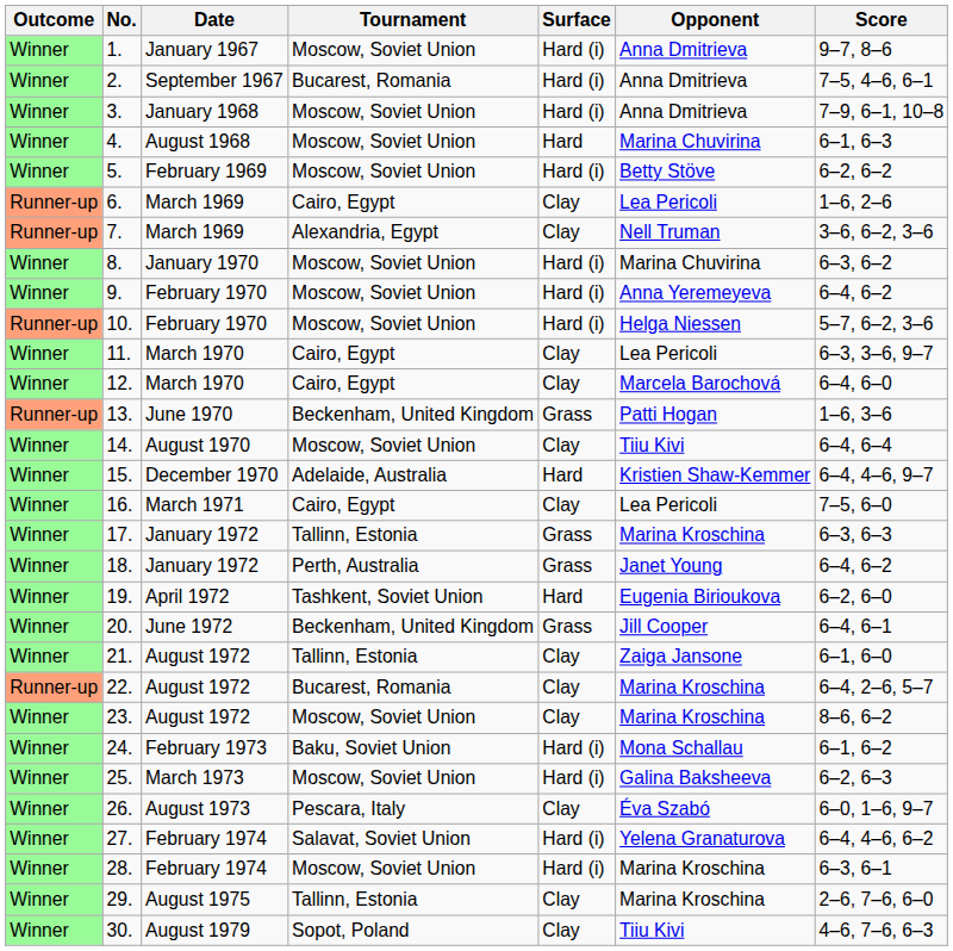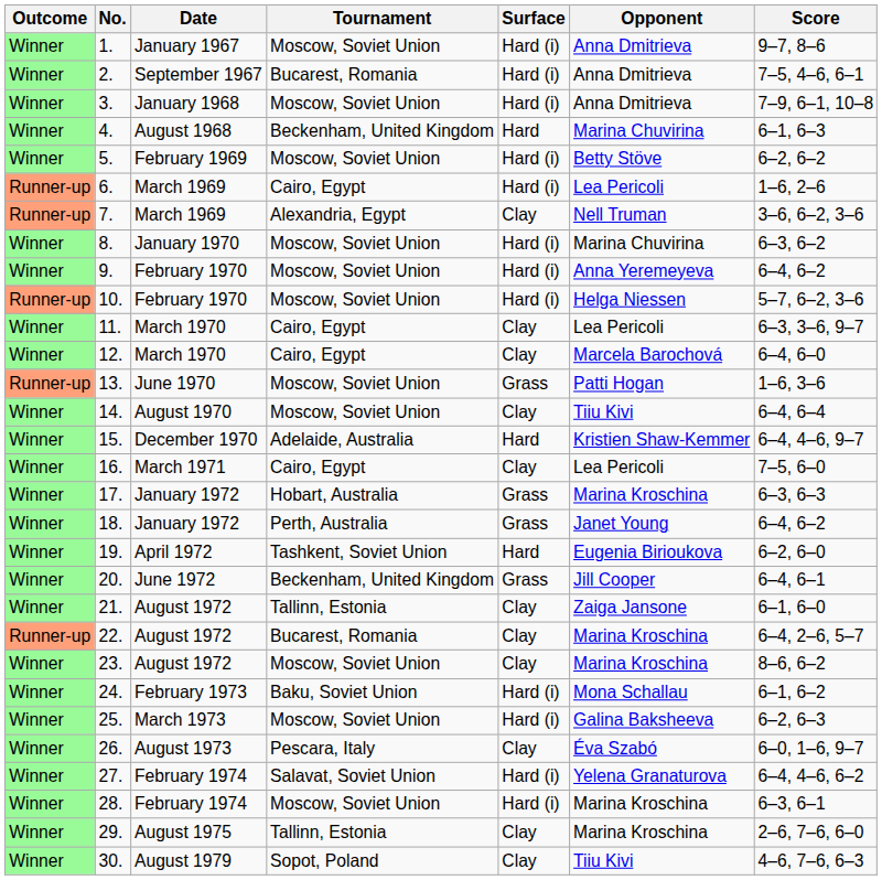4. | Tournament: Moscow, Soviet Union -> Beckenham, United Kingdom
6. | Surface: Clay -> Hard (i)
13. | Tournament: Beckenham, United Kingdom -> Moscow, Soviet Union
17. | Tournament: Tallinn, Estonia -> Hobart, Australia
